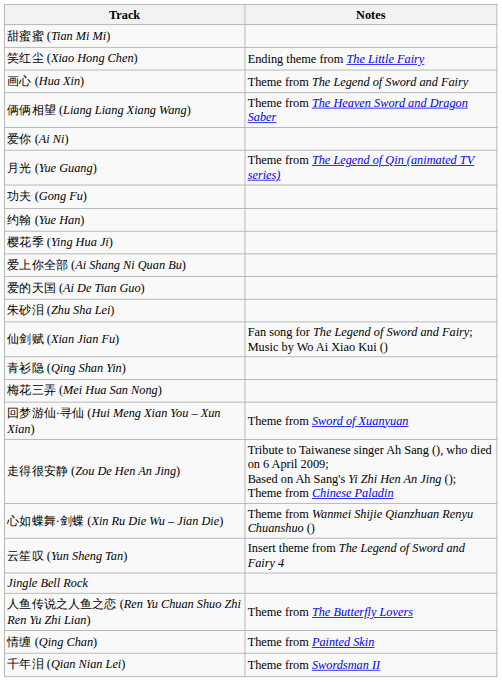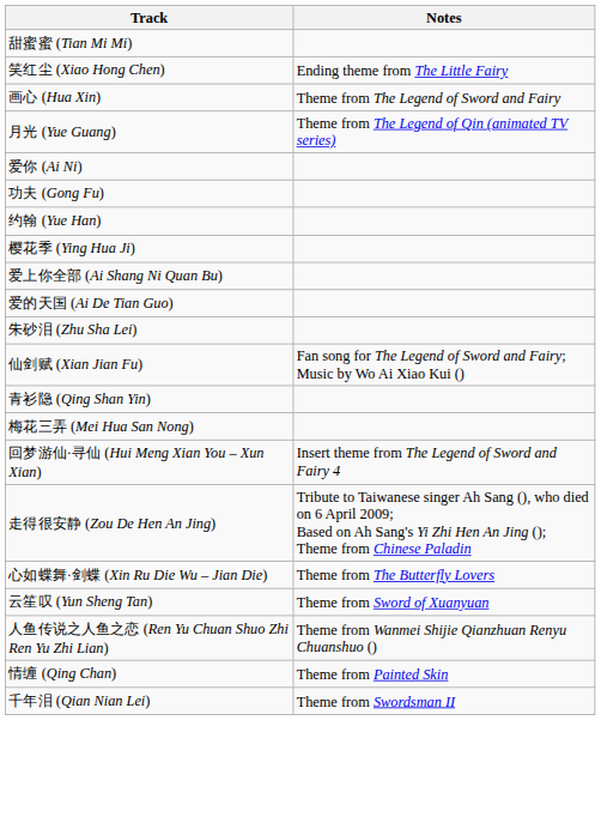- row: 俩俩相望 (Liang Liang Xiang Wang) | Theme from The Heaven Sword and Dragon Saber
rows swapped: 爱你 (Ai Ni) <-> 月光 (Yue Guang)
回梦游仙·寻仙 (Hui Meng Xian You – Xun Xian) | Notes: Theme from Sword of Xuanyuan -> Insert theme from The Legend of Sword and Fairy 4
心如蝶舞·剑蝶 (Xin Ru Die Wu – Jian Die) | Notes: Theme from Wanmei Shijie Qianzhuan Renyu Chuanshuo () -> Theme from The Butterfly Lovers
云笙叹 (Yun Sheng Tan) | Notes: Insert theme from The Legend of Sword and Fairy 4 -> Theme from Sword of Xuanyuan
- row: Jingle Bell Rock
人鱼传说之人鱼之恋 (Ren Yu Chuan Shuo Zhi Ren Yu Zhi Lian) | Notes: Theme from The Butterfly Lovers -> Theme from Wanmei Shijie Qianzhuan Renyu Chuanshuo ()
